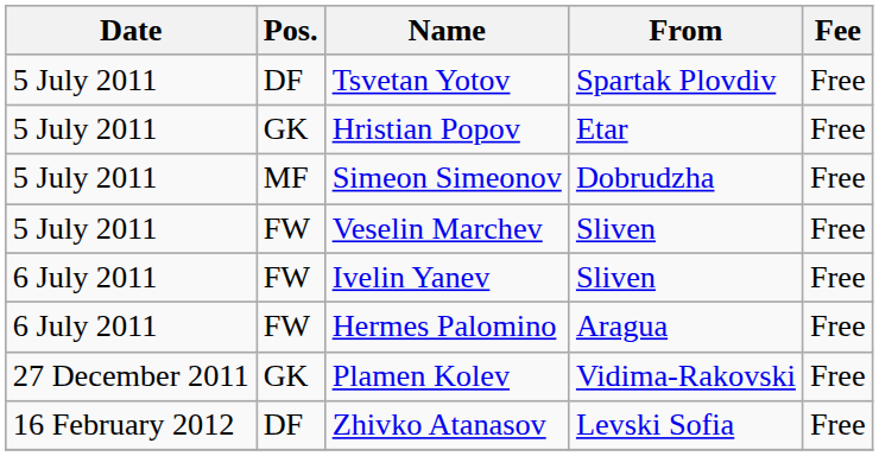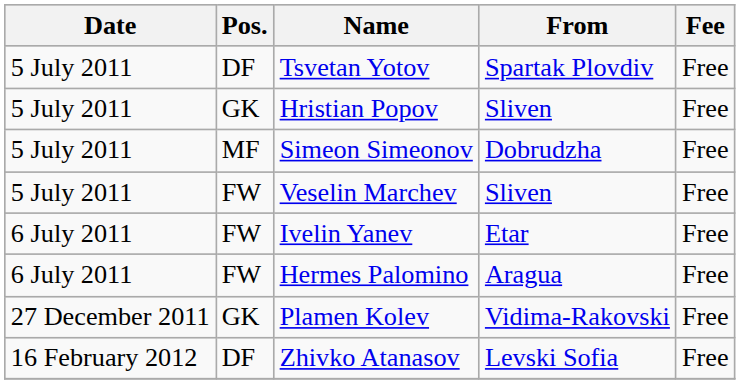Hristian Popov | From: Etar -> Sliven
Ivelin Yanev | From: Sliven -> Etar
